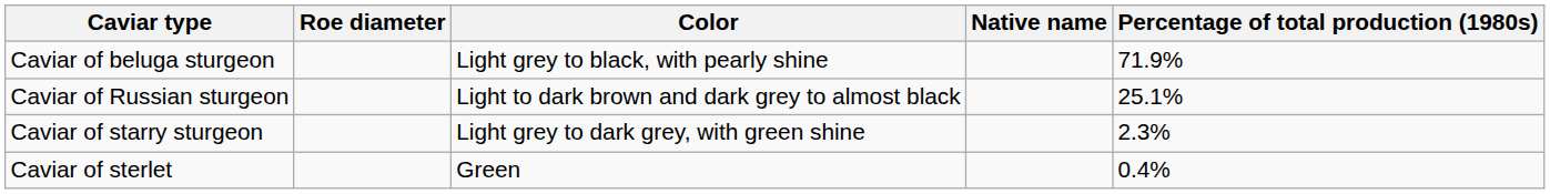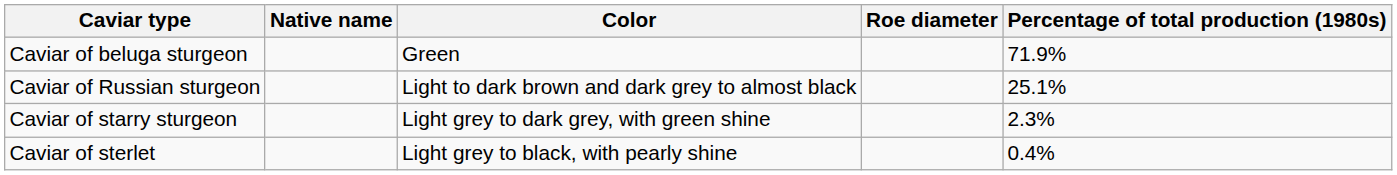columns swapped: Native name <-> Roe diameter
Caviar of beluga sturgeon | Color: Light grey to black, with pearly shine -> Green
Caviar of sterlet | Color: Green -> Light grey to black, with pearly shine
